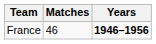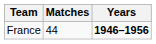France | Matches: 46 -> 44
